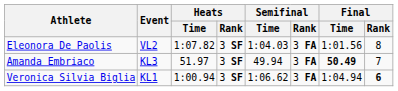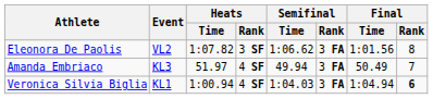Eleonora De Paolis | Semifinal / Time: 1:04.03 -> 1:06.62
Amanda Embriaco | Heats / Rank: 3 SF -> 4 SF
Amanda Embriaco | Final / Time: bold -> normal
Veronica Silvia Biglia | Heats / Rank: 3 SF -> 4 SF
Veronica Silvia Biglia | Semifinal / Time: 1:06.62 -> 1:04.03
